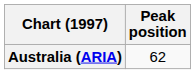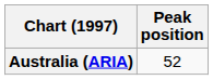Australia (ARIA) | Peak position: 62 -> 52
